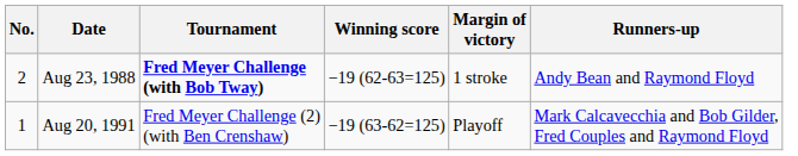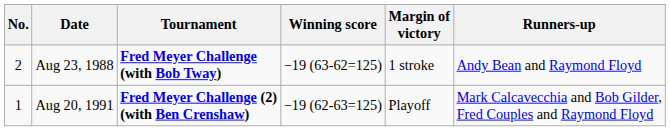Aug 23, 1988 | Winning score: −19 (62-63=125) -> −19 (63-62=125)
Aug 20, 1991 | Tournament: normal -> bold
Aug 20, 1991 | Winning score: −19 (63-62=125) -> −19 (62-63=125)
